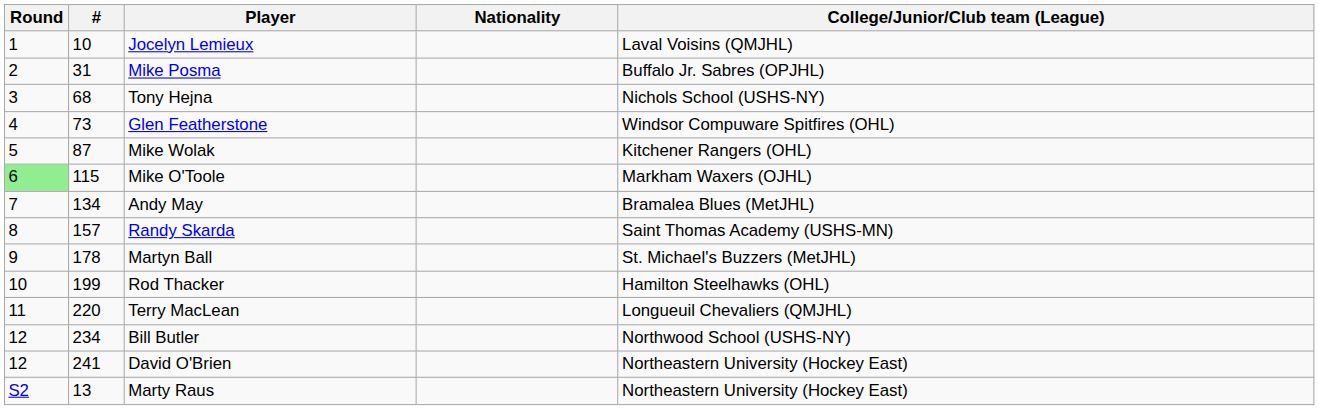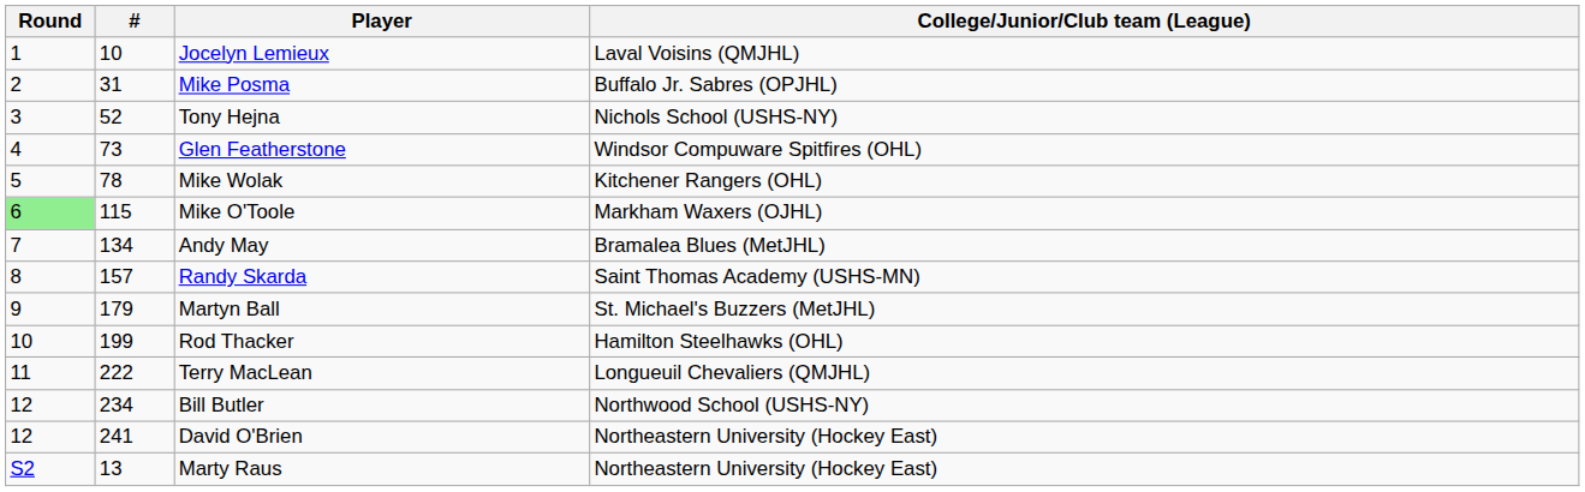- column: Nationality
Tony Hejna | #: 68 -> 52
Mike Wolak | #: 87 -> 78
Martyn Ball | #: 178 -> 179
Terry MacLean | #: 220 -> 222
